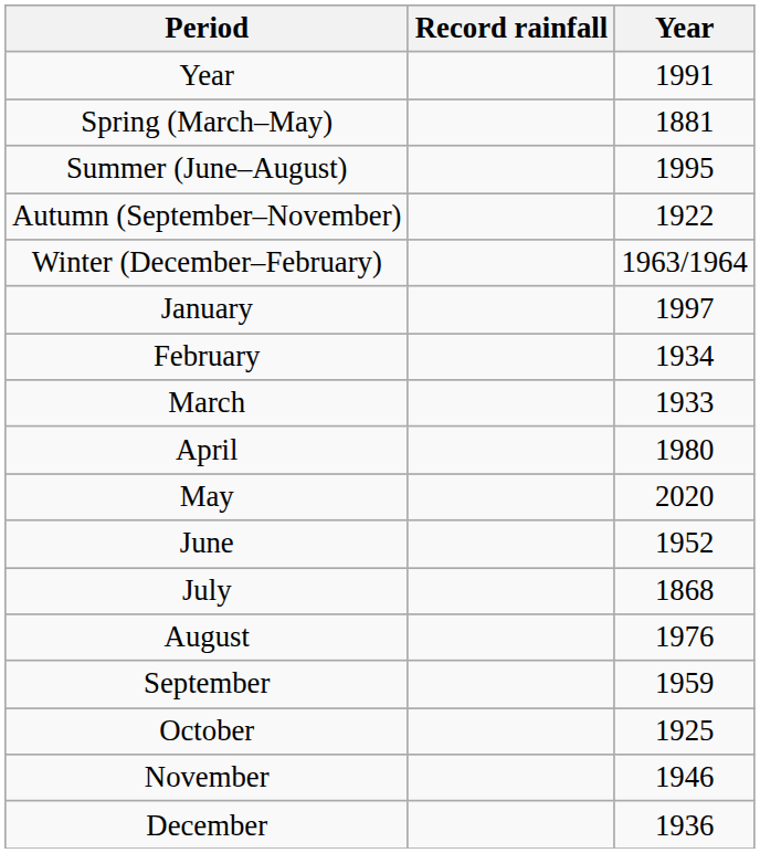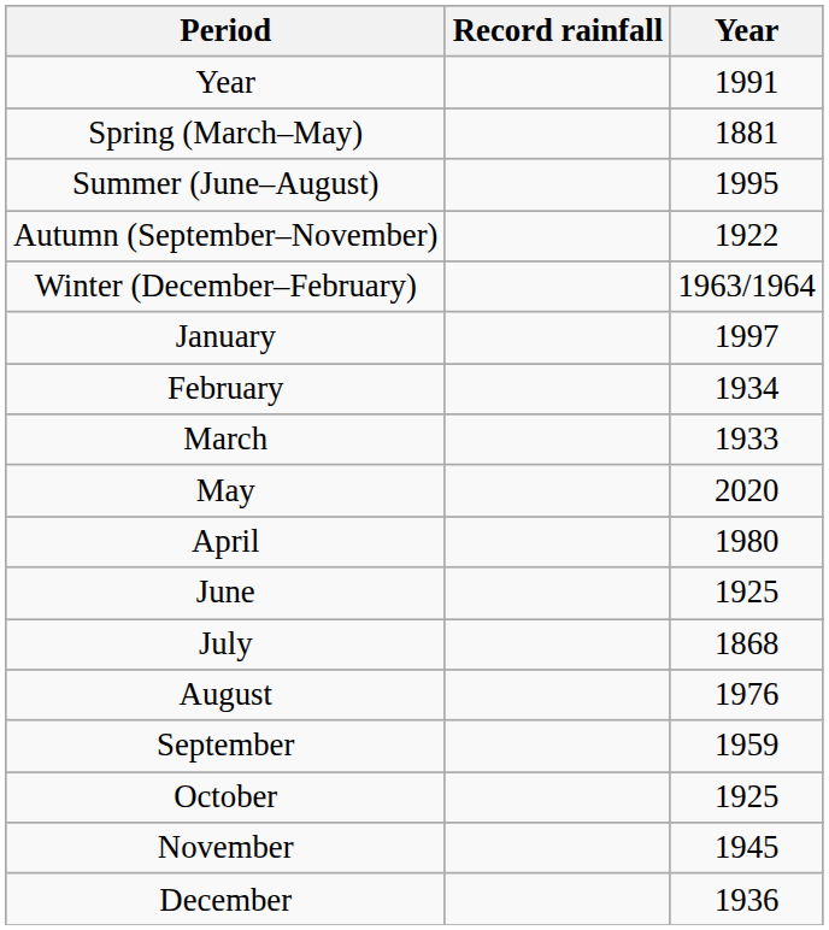rows swapped: April <-> May
June | Year: 1952 -> 1925
November | Year: 1946 -> 1945
